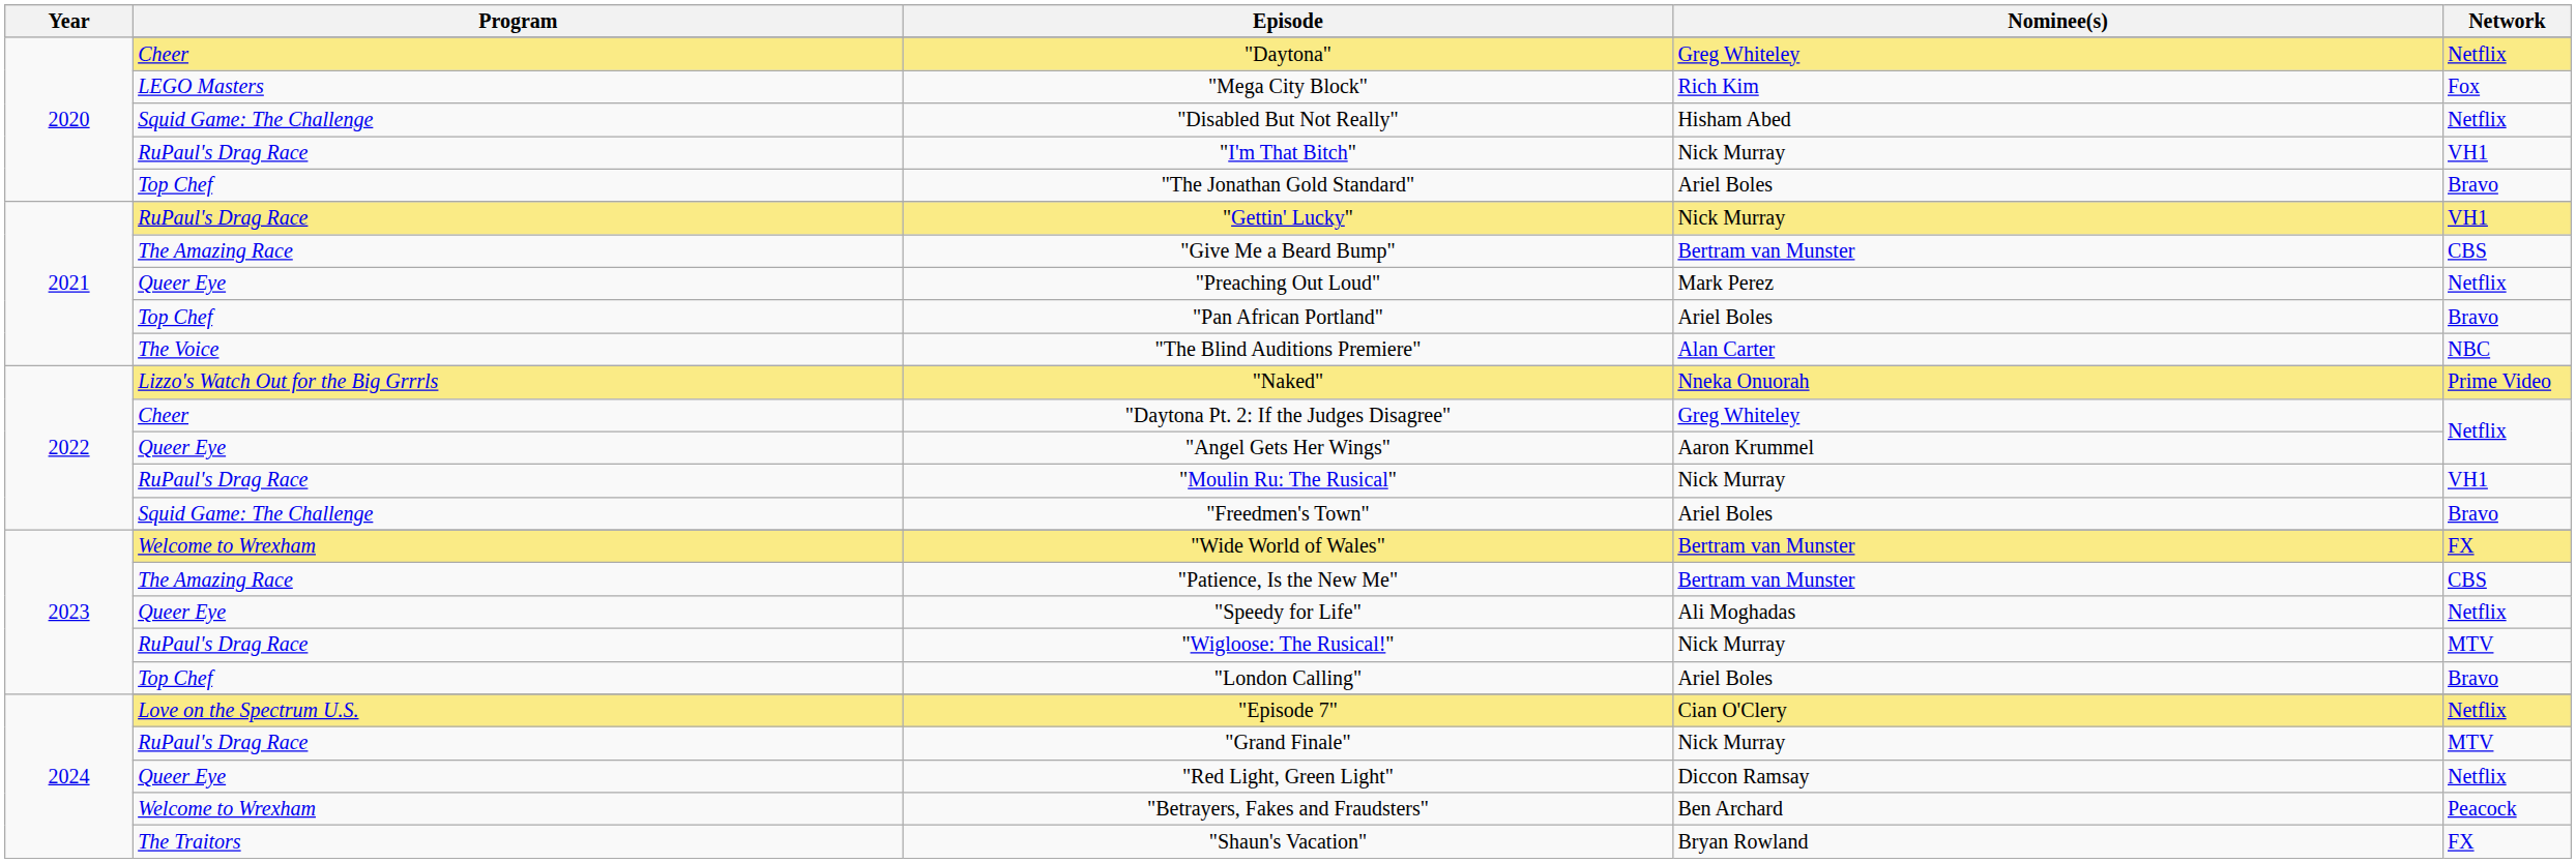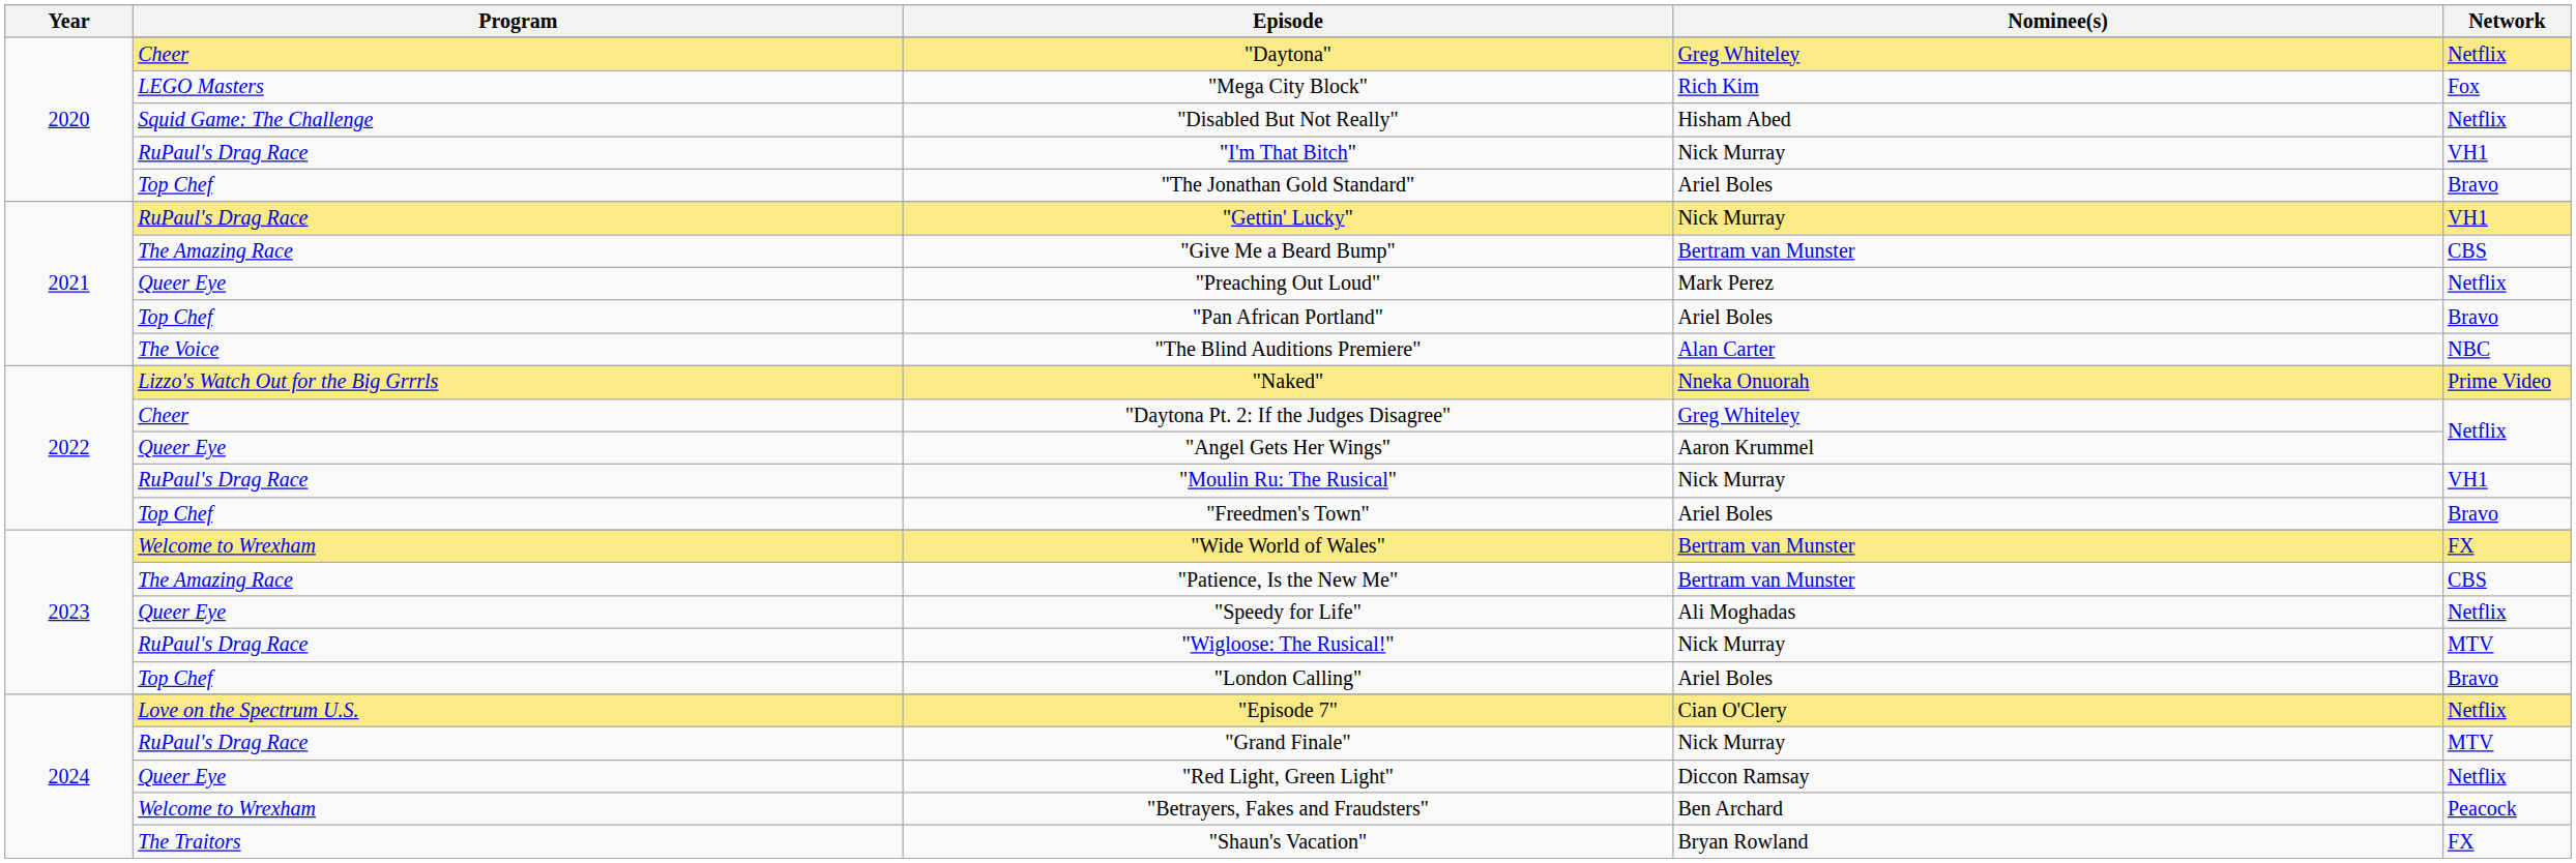"Freedmen's Town" | Program: Squid Game: The Challenge -> Top Chef
